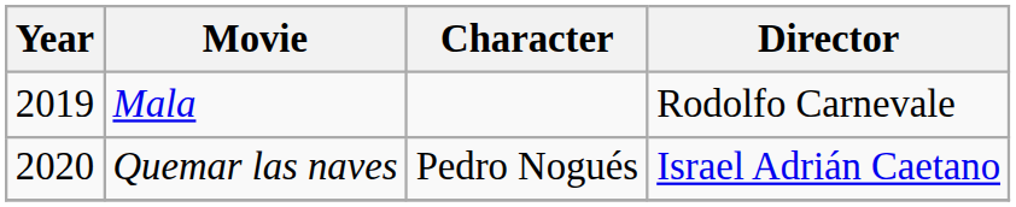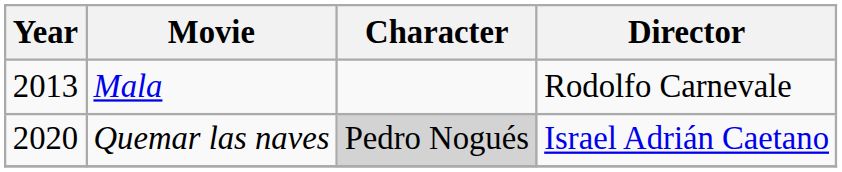Mala | Year: 2019 -> 2013
Quemar las naves | Character: no background -> lightgrey background
